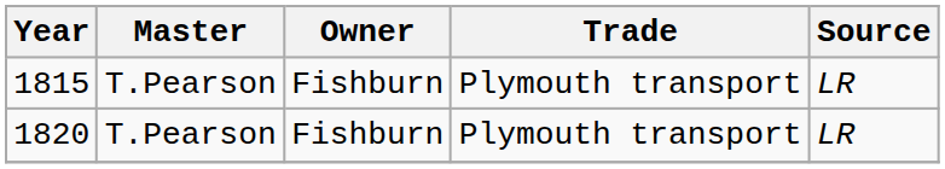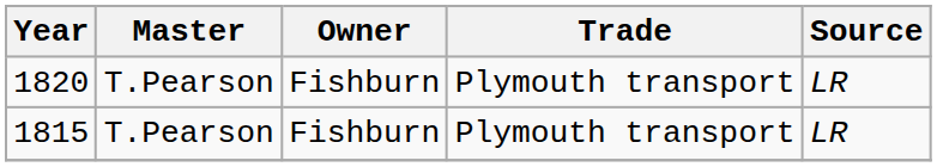rows swapped: 1815 <-> 1820
